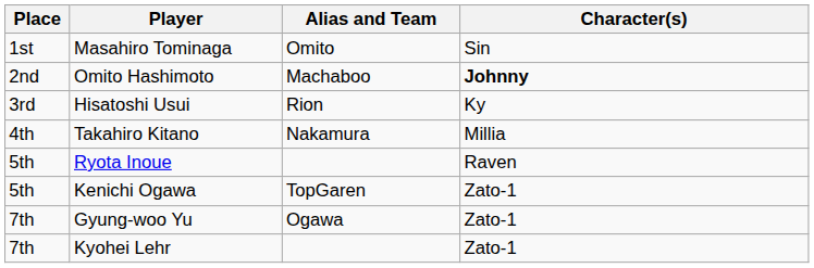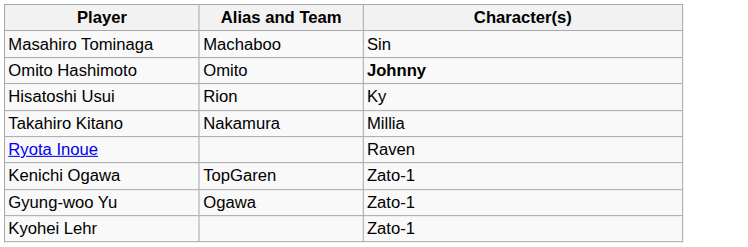- column: Place | 1st | 2nd | 3rd | 4th | 5th | 5th | 7th | 7th
Masahiro Tominaga | Alias and Team: Omito -> Machaboo
Omito Hashimoto | Alias and Team: Machaboo -> Omito
